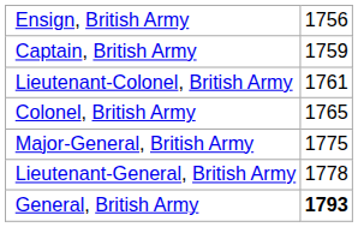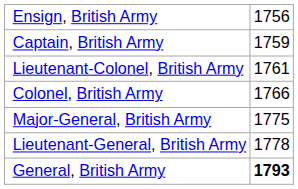Colonel, British Army | column 2: 1765 -> 1766
